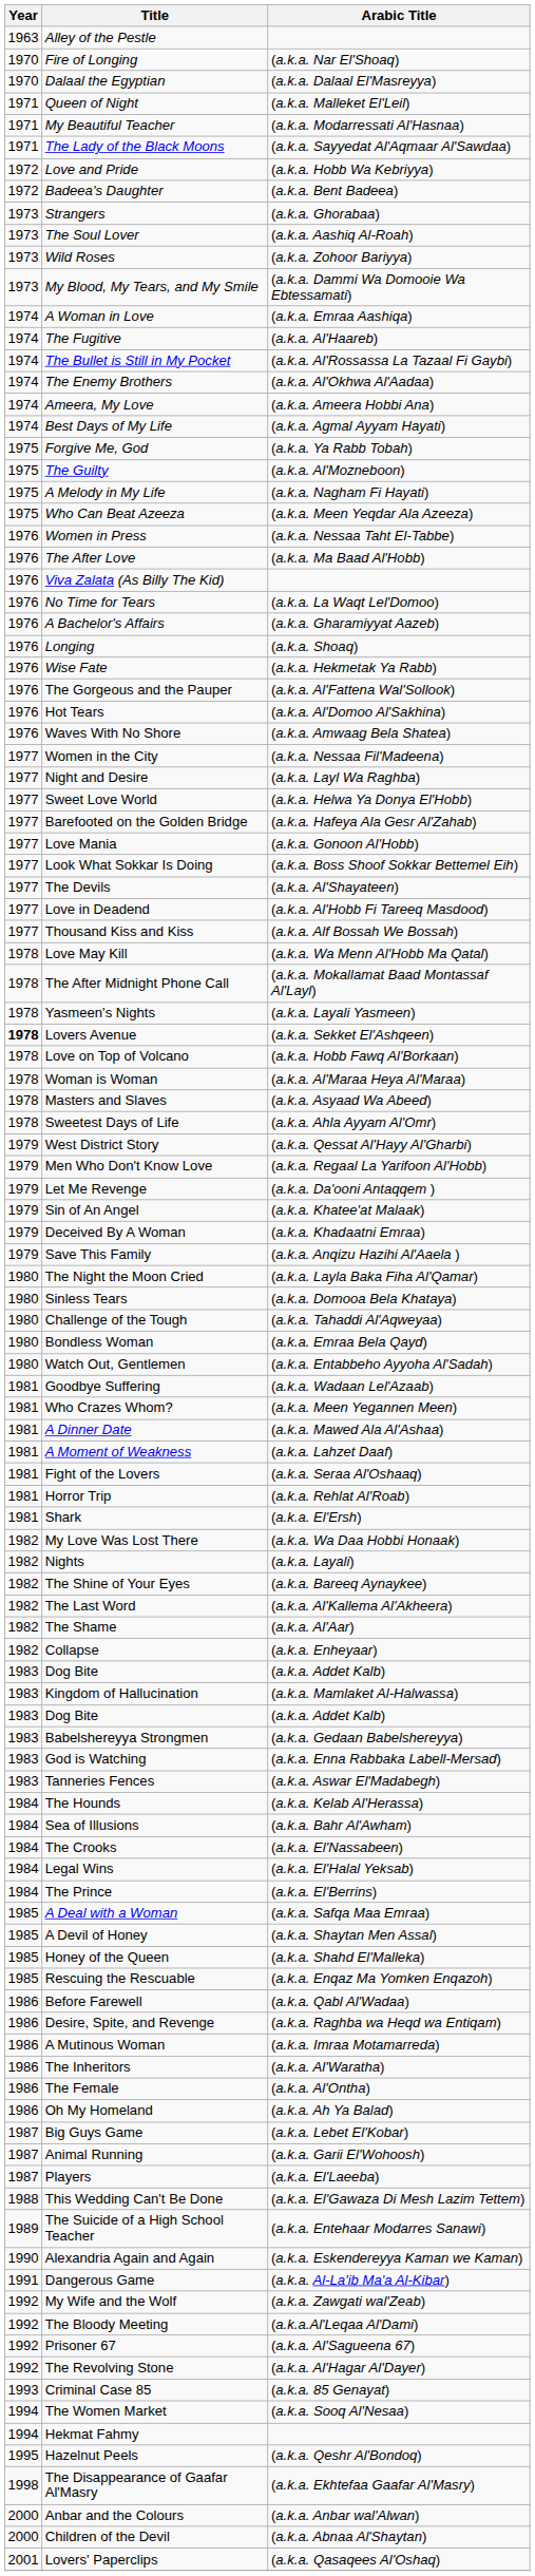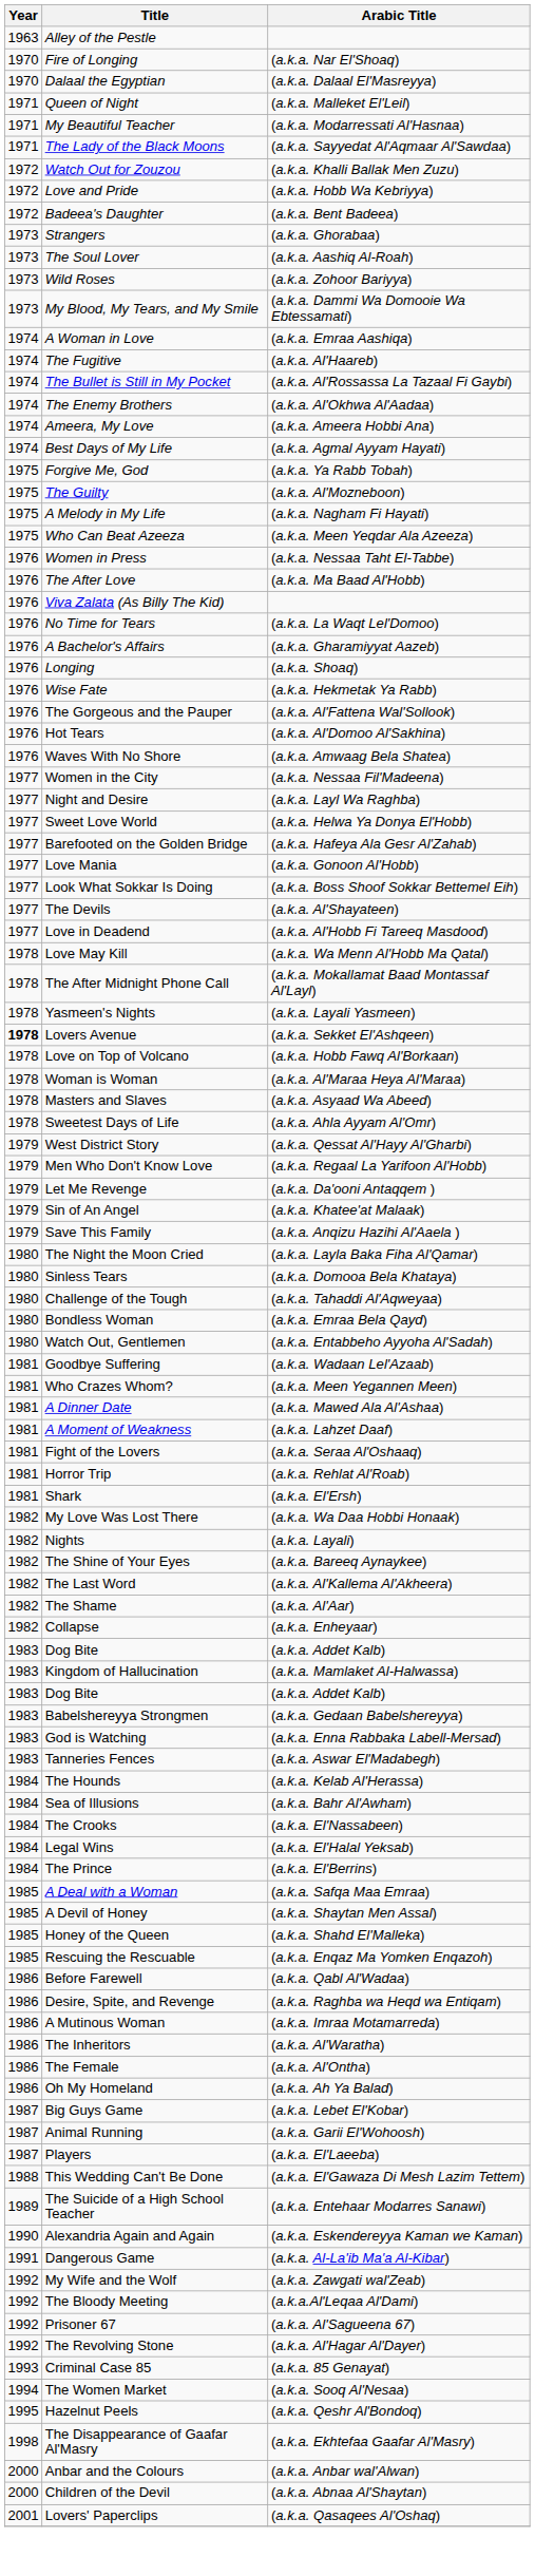+ row: 1972 | Watch Out for Zouzou | (a.k.a. Khalli Ballak Men Zuzu)
- row: 1977 | Thousand Kiss and Kiss | (a.k.a. Alf Bossah We Bossah)
- row: 1979 | Deceived By A Woman | (a.k.a. Khadaatni Emraa)
- row: 1994 | Hekmat Fahmy
